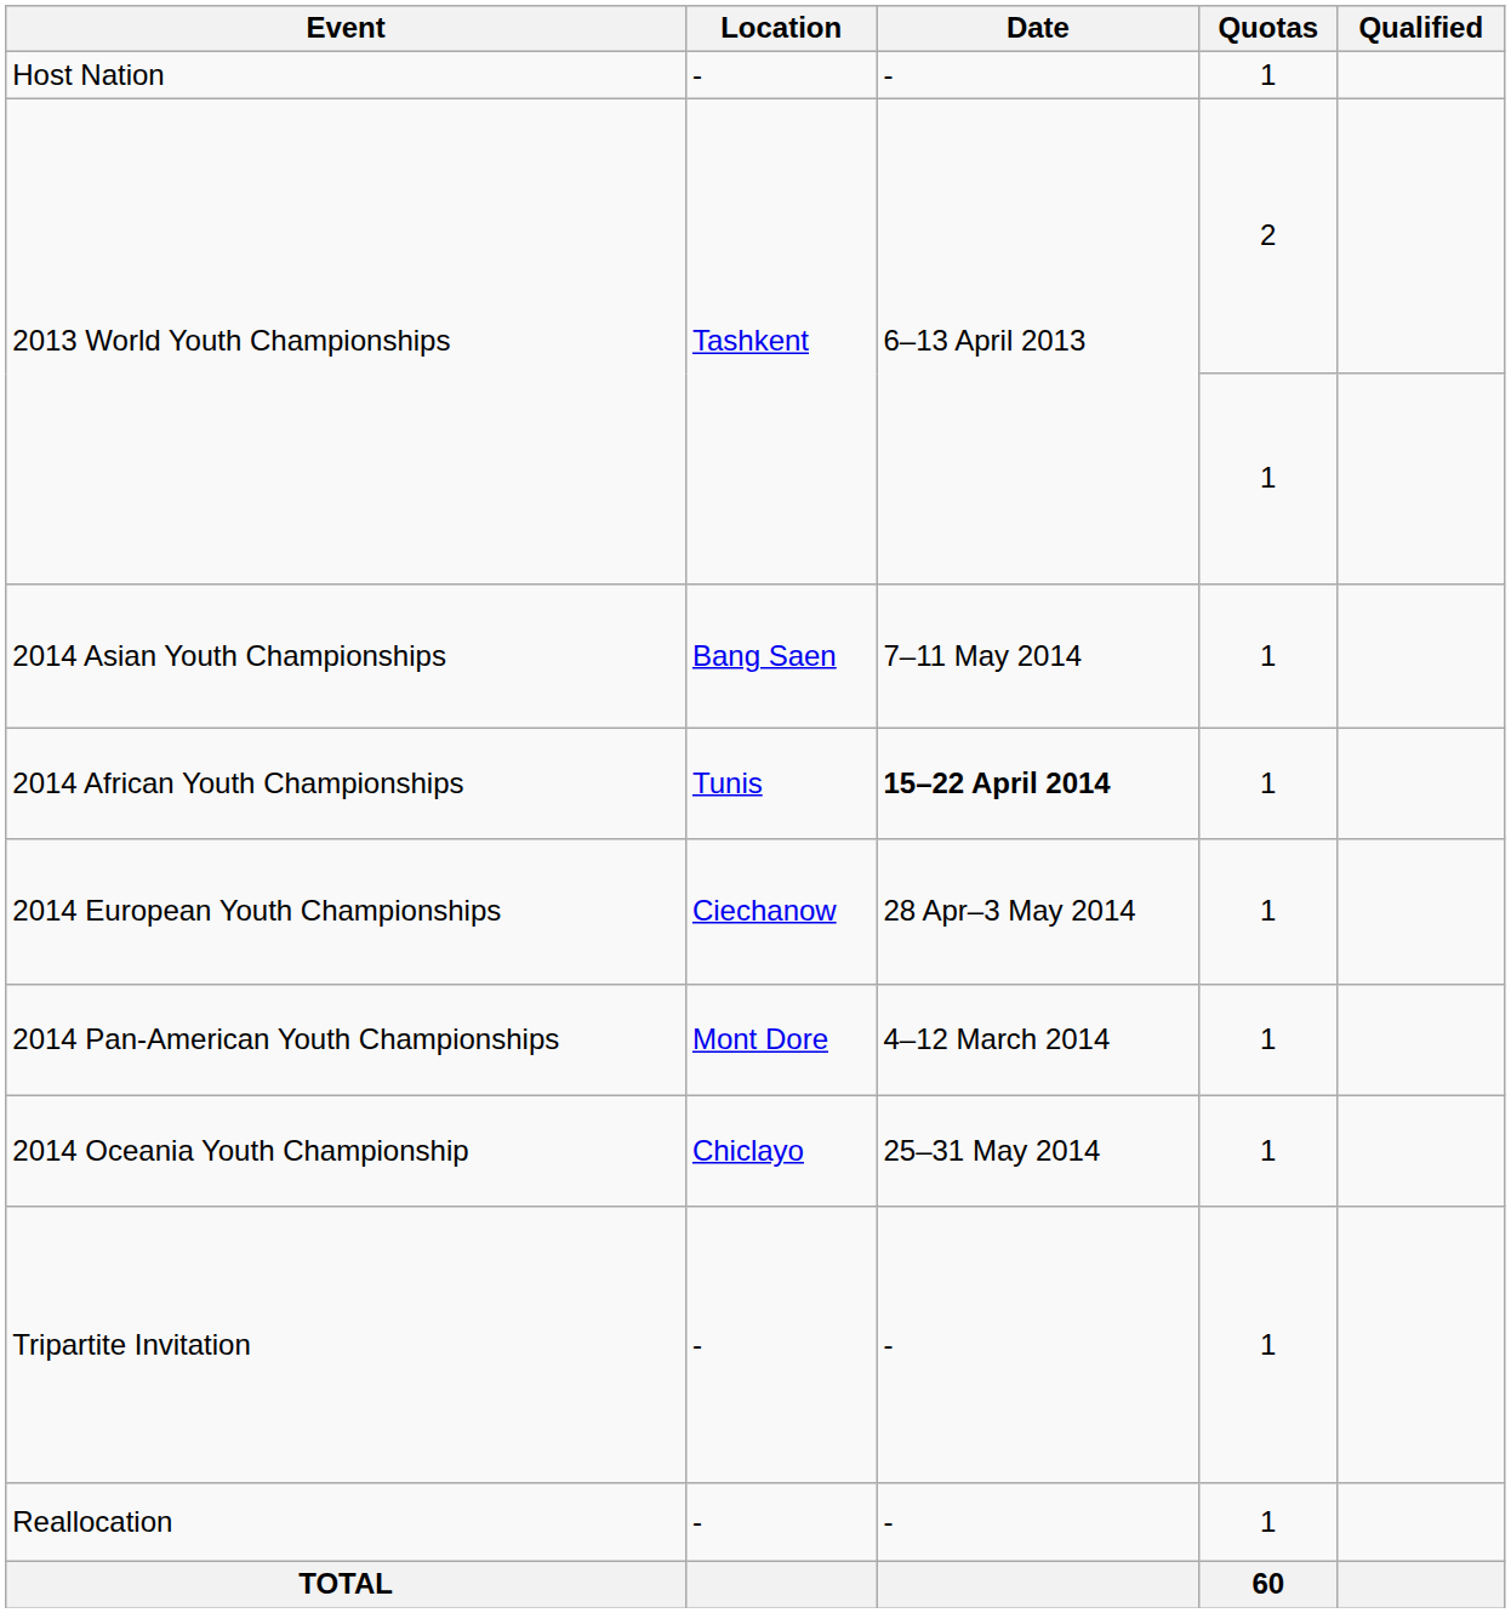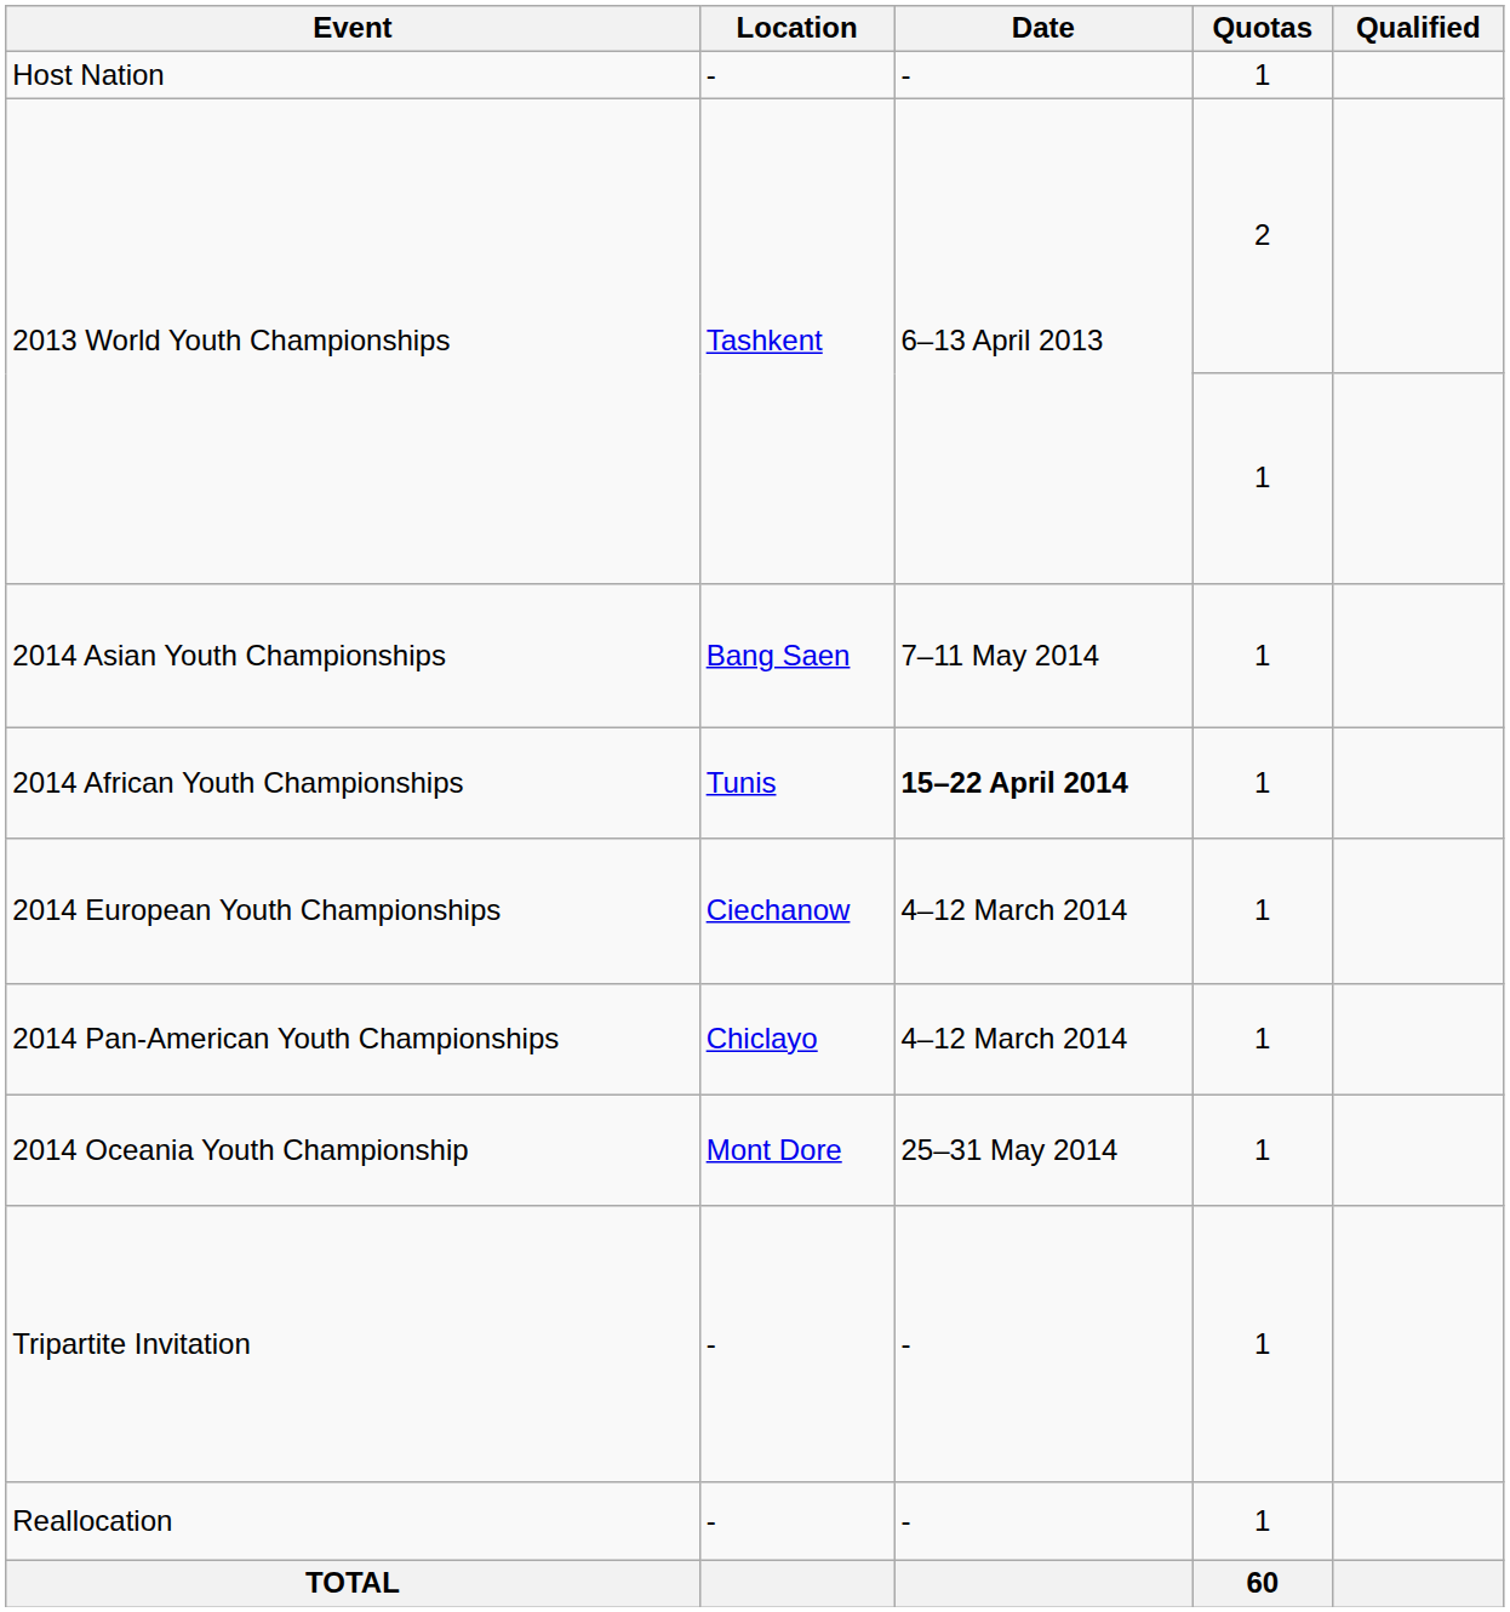2014 European Youth Championships | Date: 28 Apr–3 May 2014 -> 4–12 March 2014
2014 Pan-American Youth Championships | Location: Mont Dore -> Chiclayo
2014 Oceania Youth Championship | Location: Chiclayo -> Mont Dore
